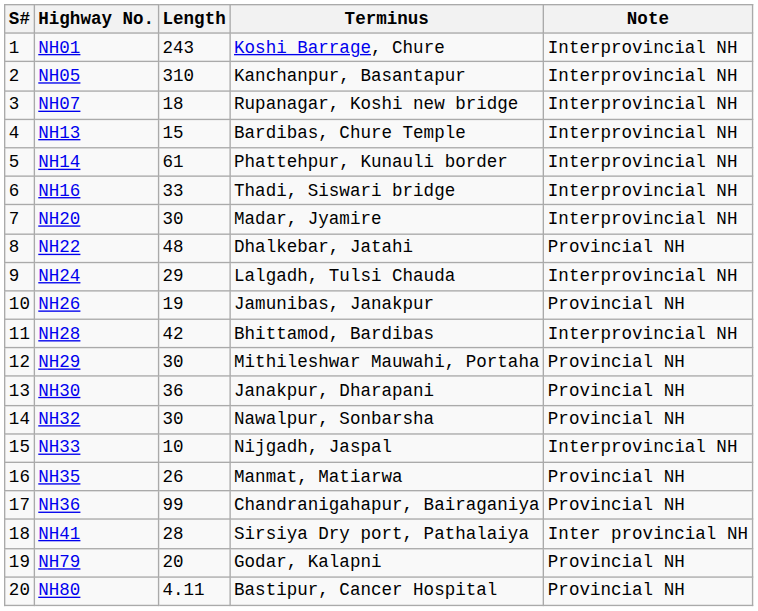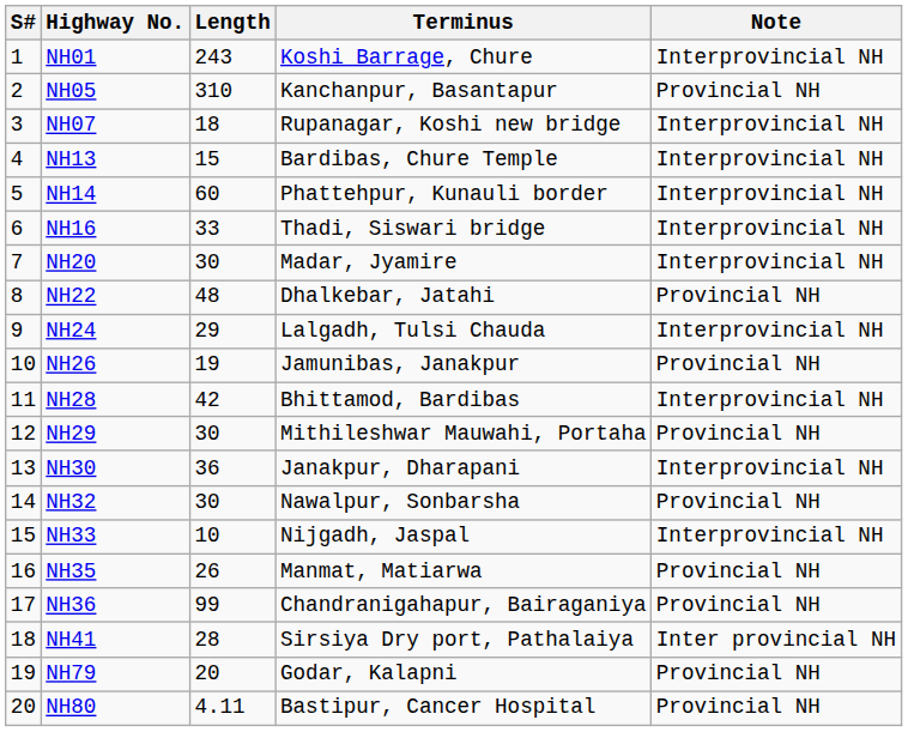NH05 | Note: Interprovincial NH -> Provincial NH
NH14 | Length: 61 -> 60
NH30 | Note: Provincial NH -> Interprovincial NH
